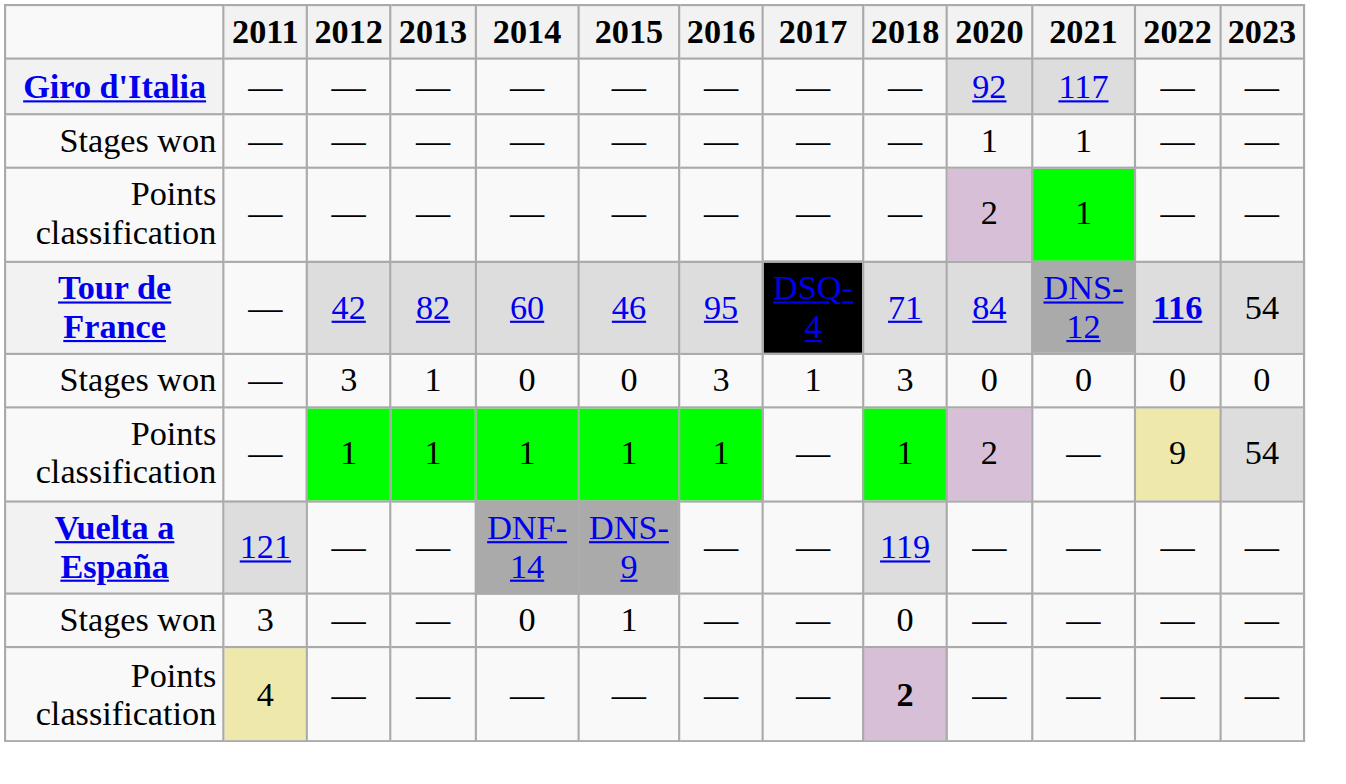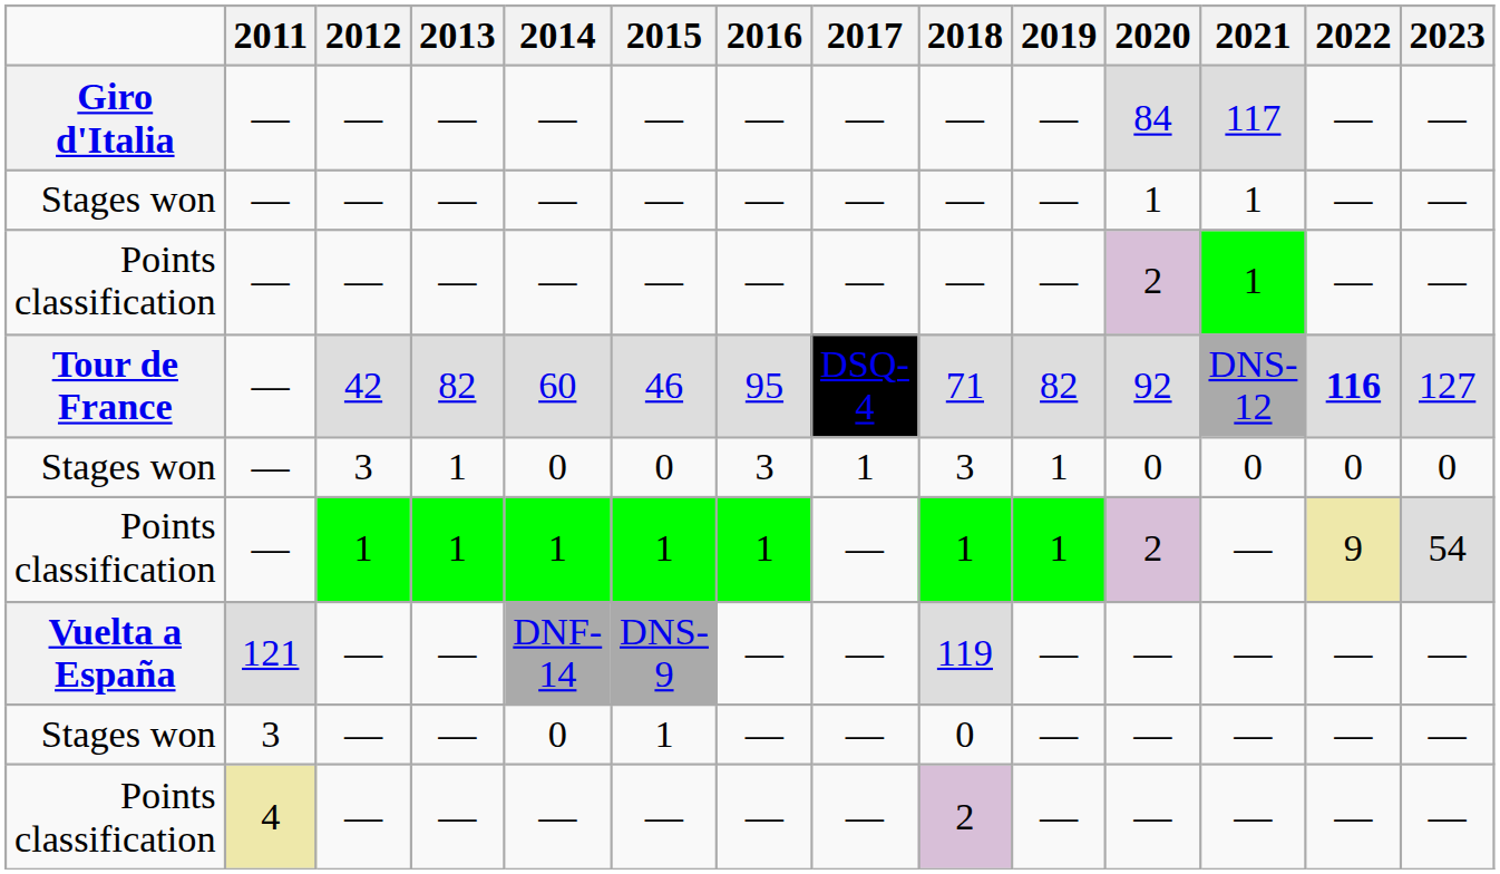+ column: 2019 | — | — | — | 82 | 1 | 1 | — | — | —
Giro d'Italia | 2020: 92 -> 84
Tour de France | 2020: 84 -> 92
Tour de France | 2023: 54 -> 127
Points classification / 4 | 2018: bold -> normal
